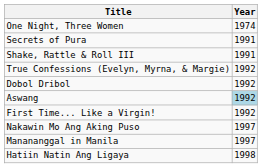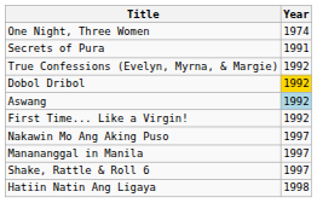- row: Shake, Rattle & Roll III | 1991
Dobol Dribol | Year: no background -> gold background
+ row: Shake, Rattle & Roll 6 | 1997
